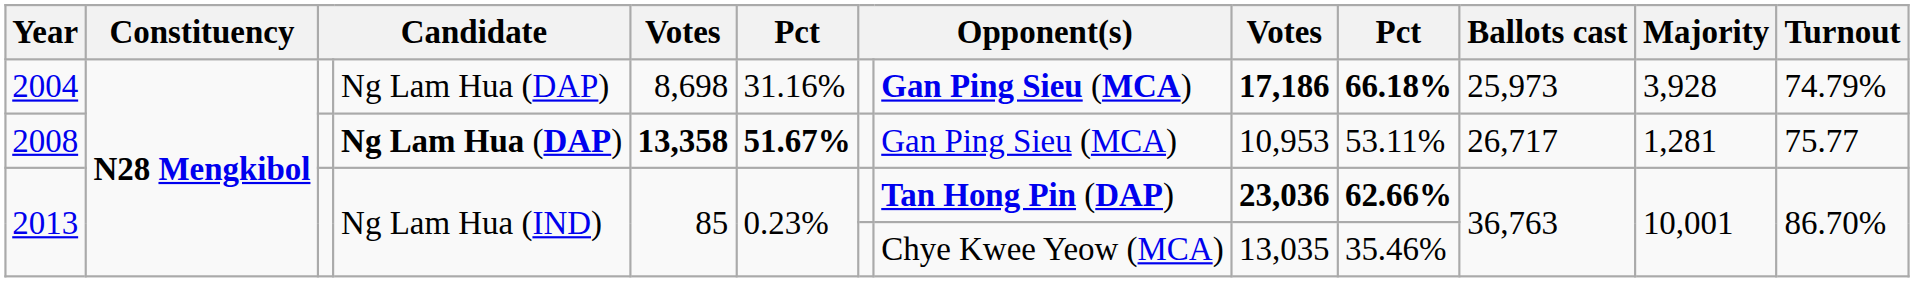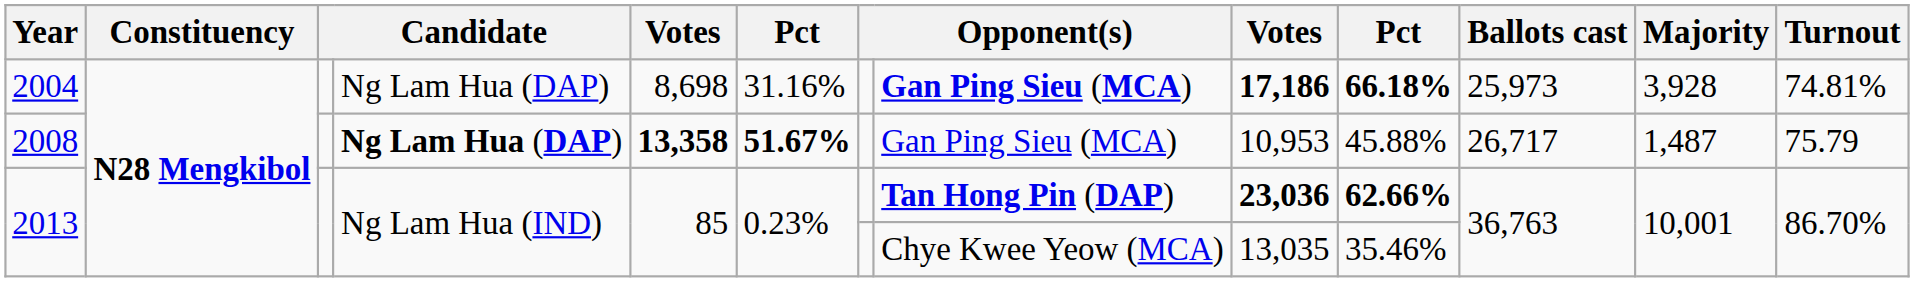2004 | Turnout: 74.79% -> 74.81%
2008 | column 10: 53.11% -> 45.88%
2008 | Majority: 1,281 -> 1,487
2008 | Turnout: 75.77 -> 75.79
